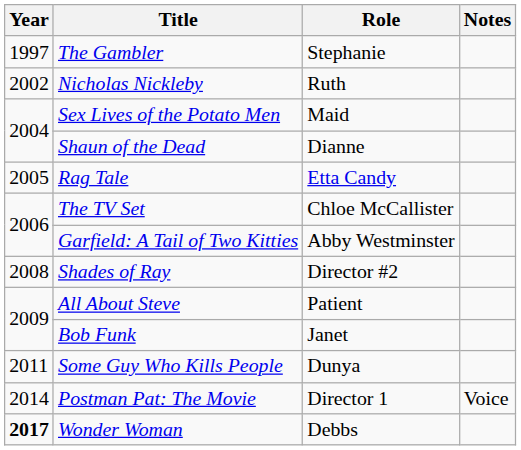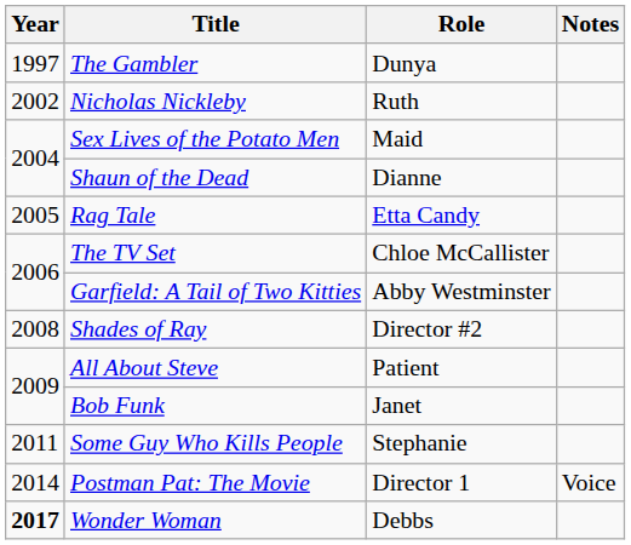The Gambler | Role: Stephanie -> Dunya
Some Guy Who Kills People | Role: Dunya -> Stephanie
